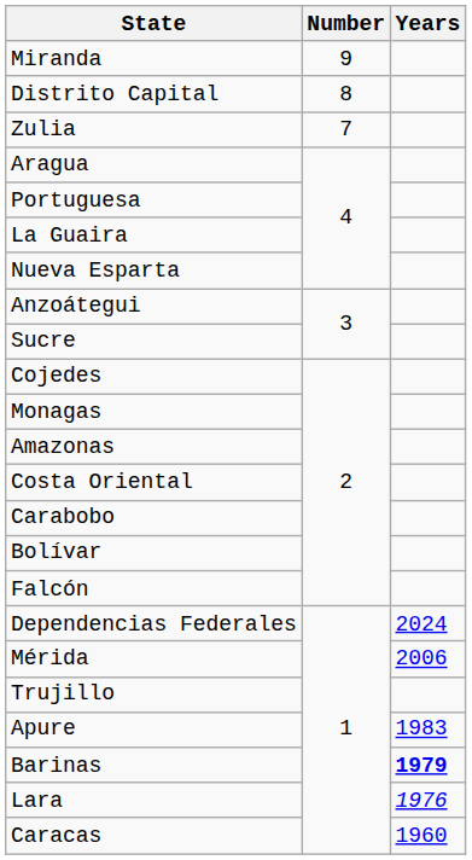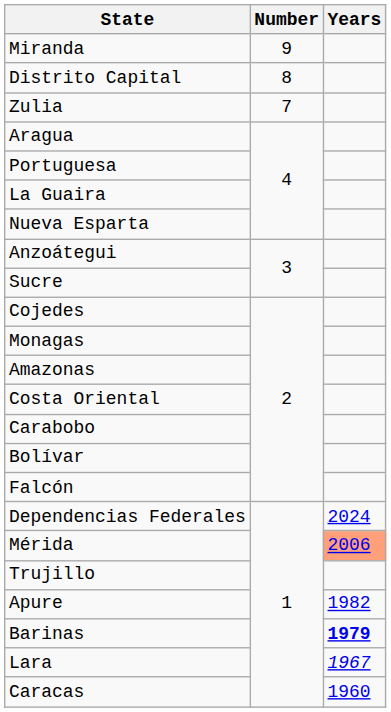Mérida | Years: no background -> lightsalmon background
Apure | Years: 1983 -> 1982
Lara | Years: 1976 -> 1967
